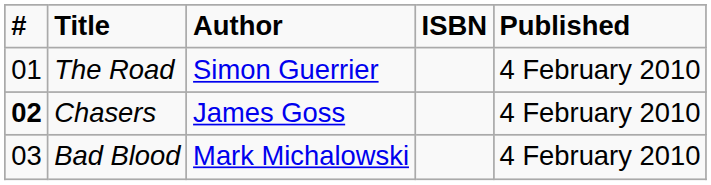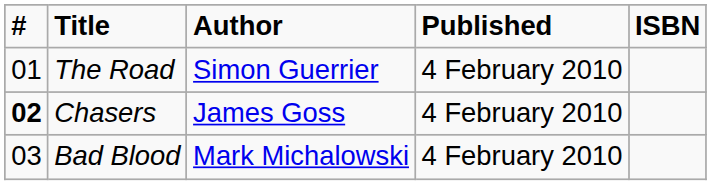columns swapped: Published <-> ISBN
